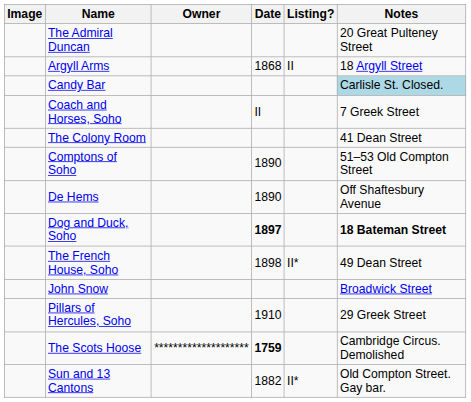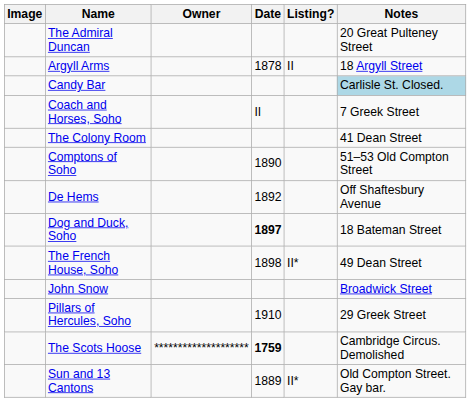Argyll Arms | Date: 1868 -> 1878
De Hems | Date: 1890 -> 1892
Dog and Duck, Soho | Notes: bold -> normal
Sun and 13 Cantons | Date: 1882 -> 1889
